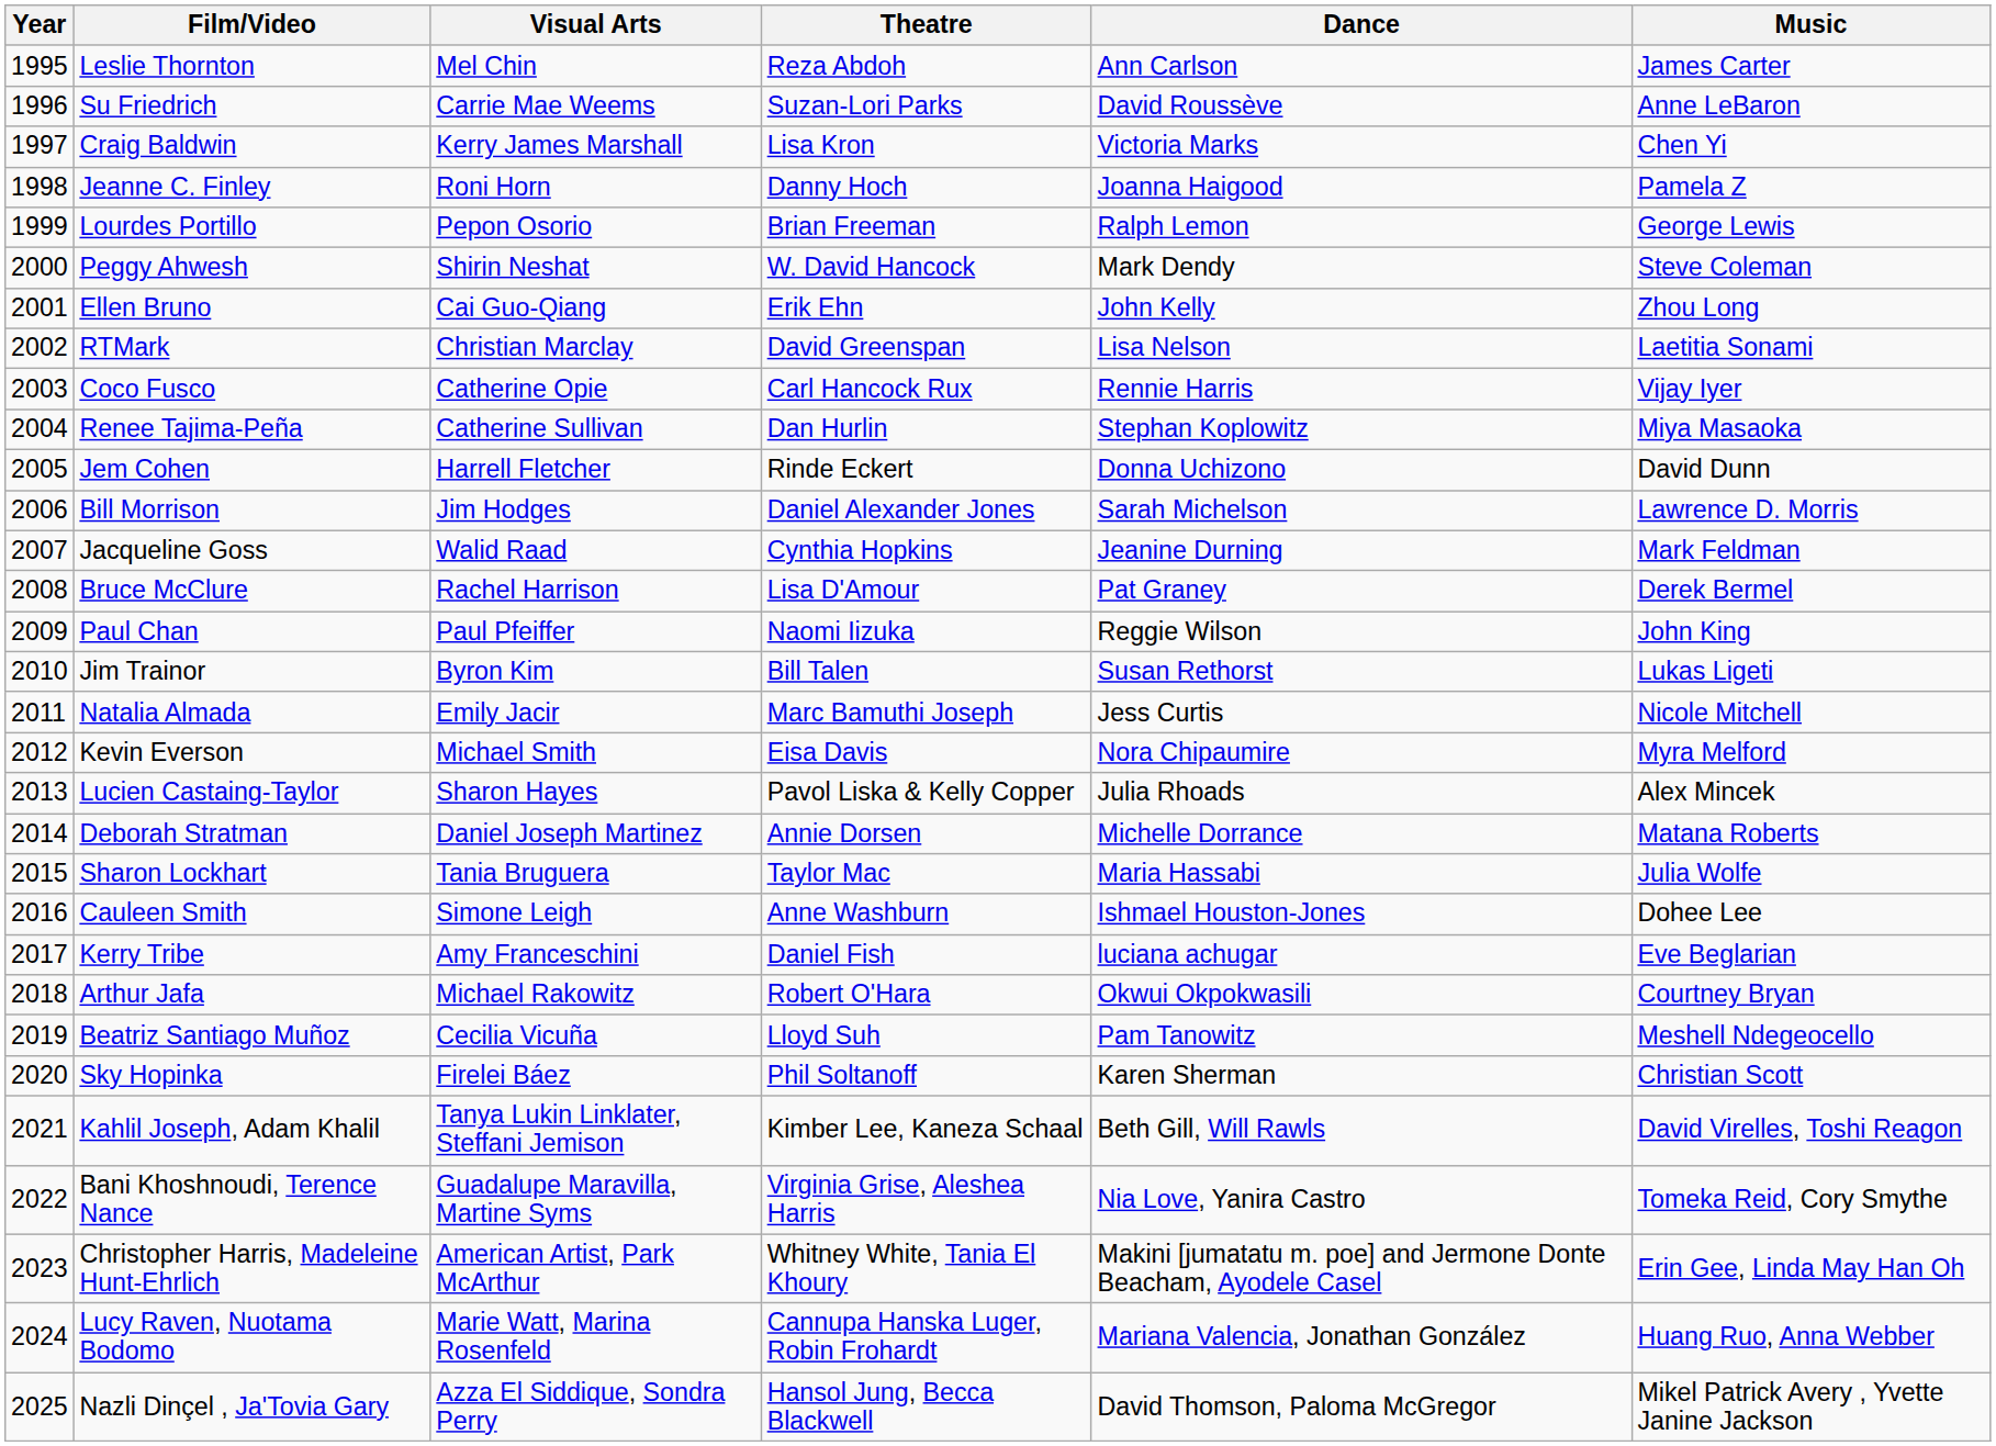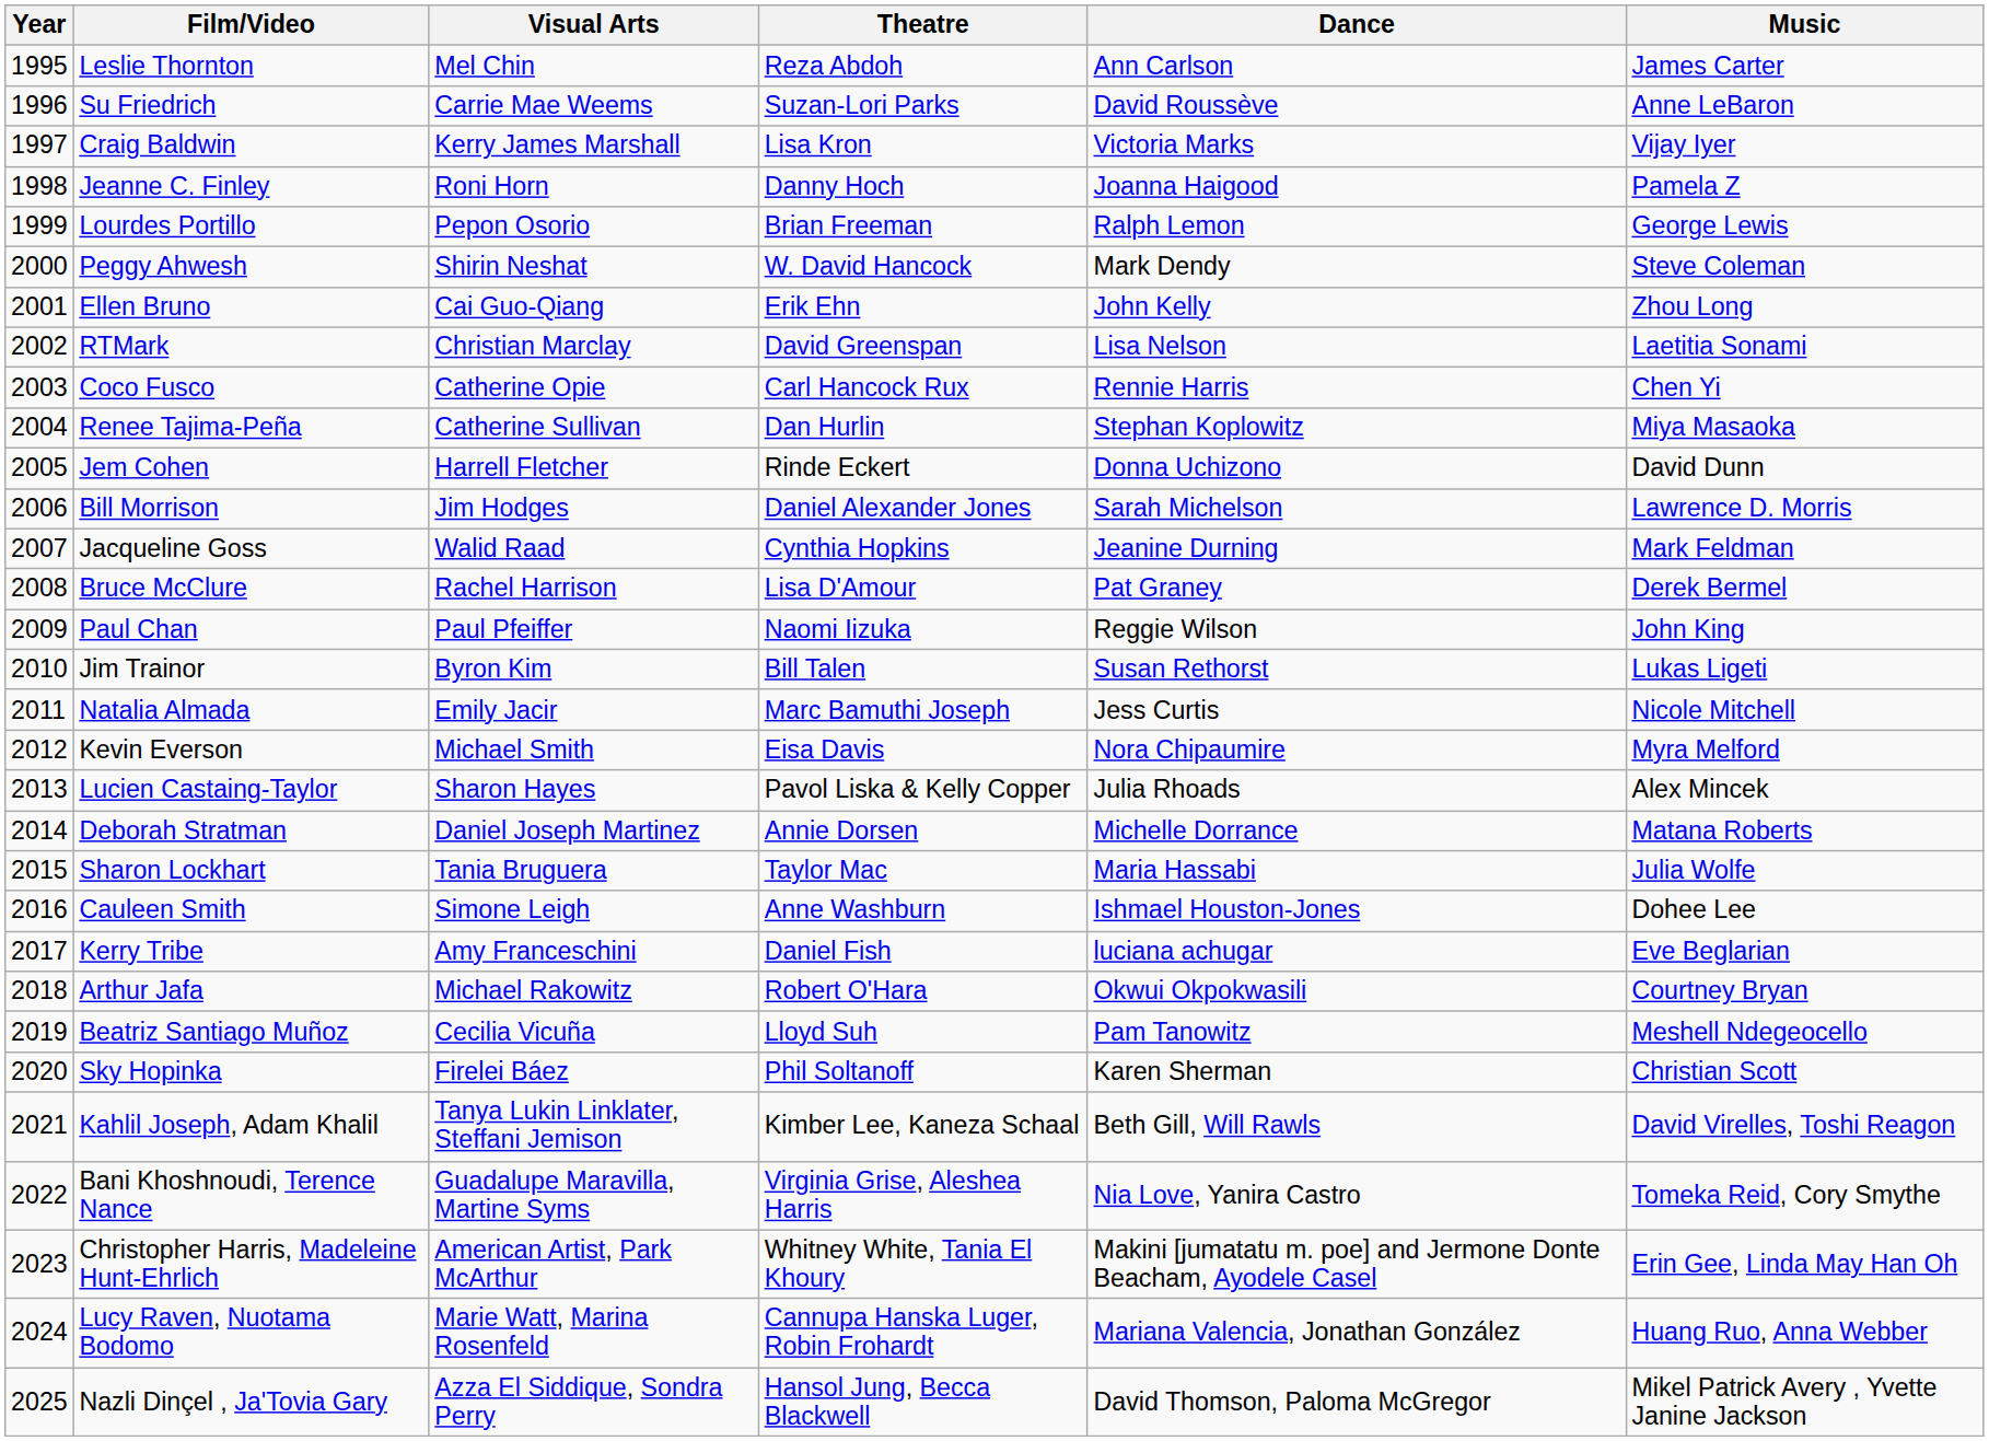Craig Baldwin | Music: Chen Yi -> Vijay Iyer
Coco Fusco | Music: Vijay Iyer -> Chen Yi
